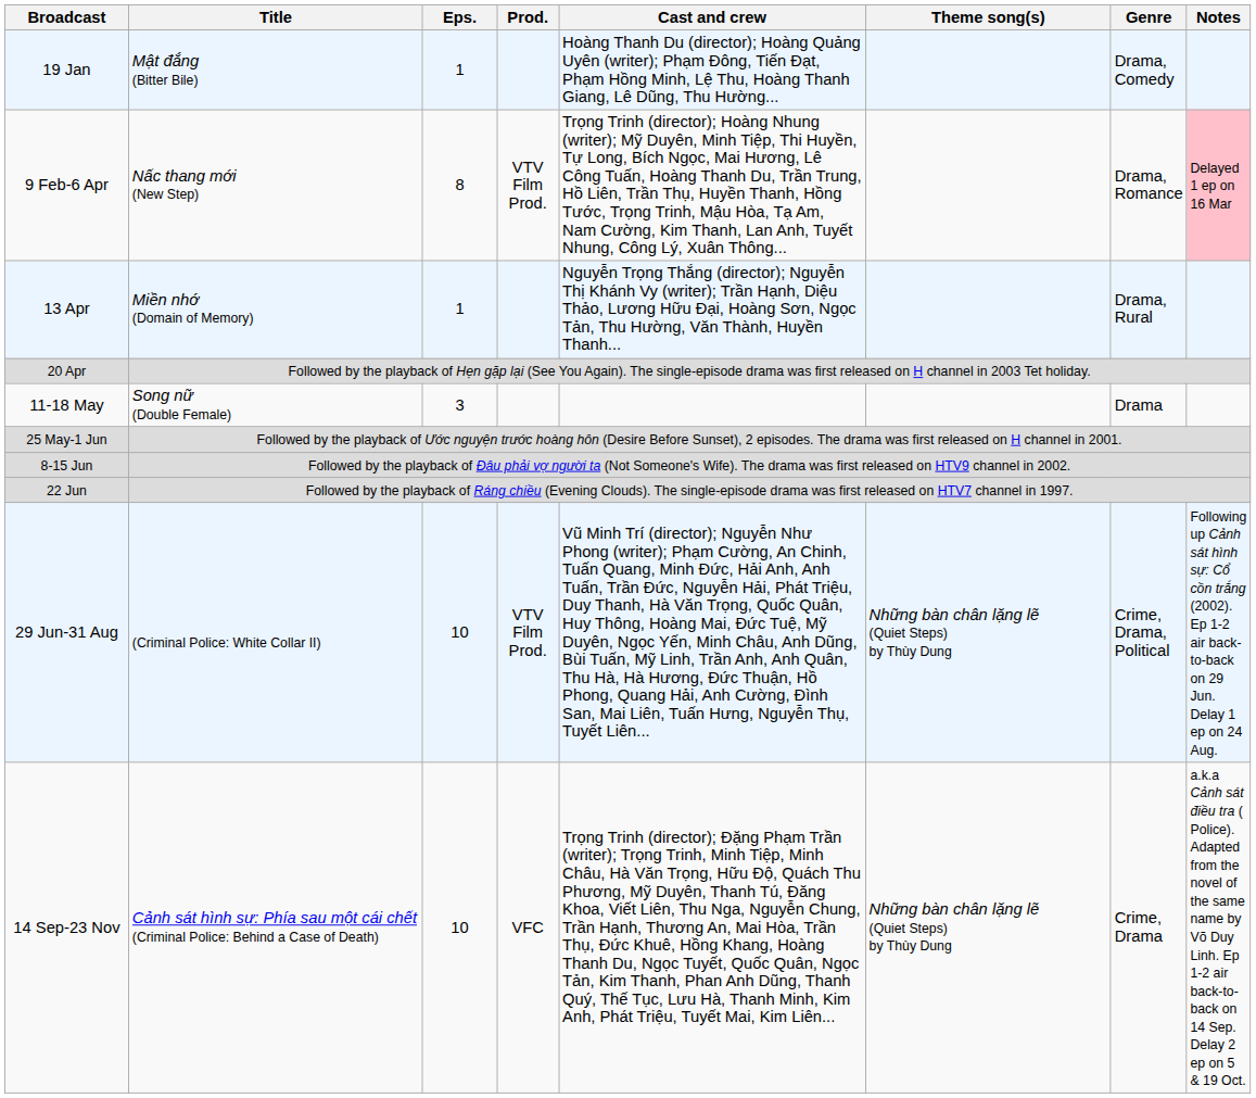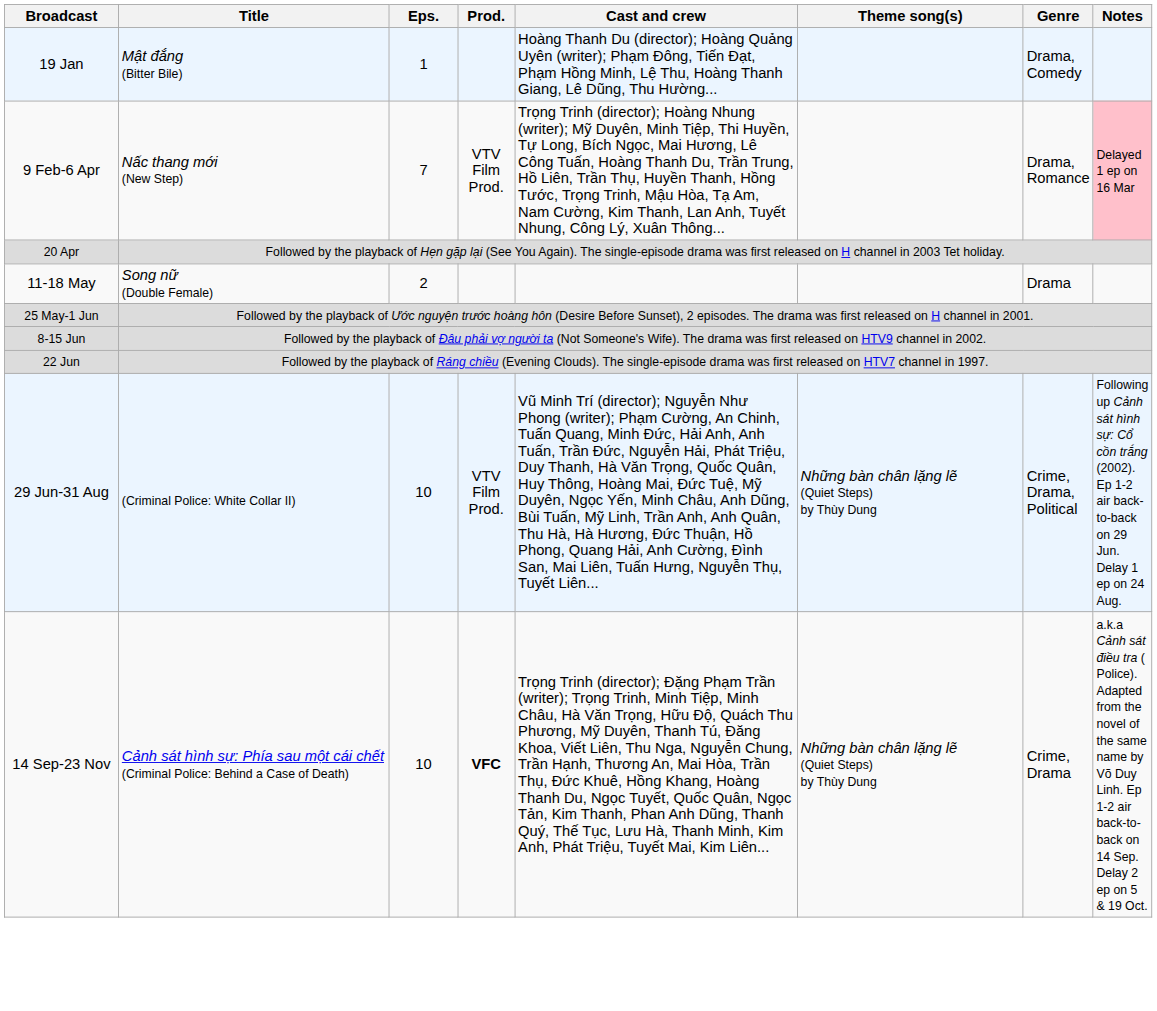9 Feb-6 Apr | Eps.: 8 -> 7
- row: 13 Apr | Miền nhớ (Domain of Memory) | 1 | Nguyễn Trọng Thắng (director); Nguyễn Thị Khánh Vy (writer); Trần Hạnh, Diệu Thảo, Lương Hữu Đại, Hoàng Sơn, Ngọc Tản, Thu Hường, Văn Thành, Huyền Thanh... | Drama, Rural
11-18 May | Eps.: 3 -> 2
14 Sep-23 Nov | Prod.: normal -> bold
